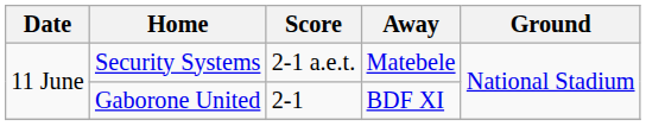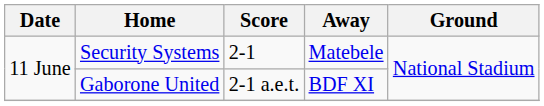Security Systems | Score: 2-1 a.e.t. -> 2-1
Gaborone United | Score: 2-1 -> 2-1 a.e.t.
